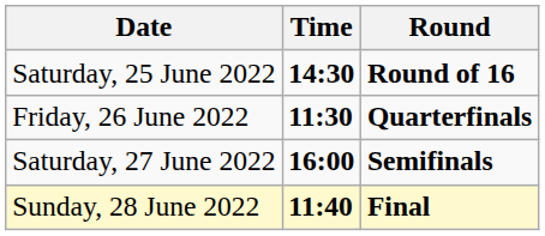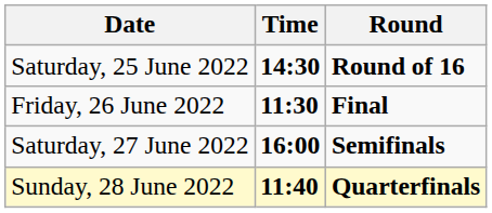Friday, 26 June 2022 | Round: Quarterfinals -> Final
Sunday, 28 June 2022 | Round: Final -> Quarterfinals
